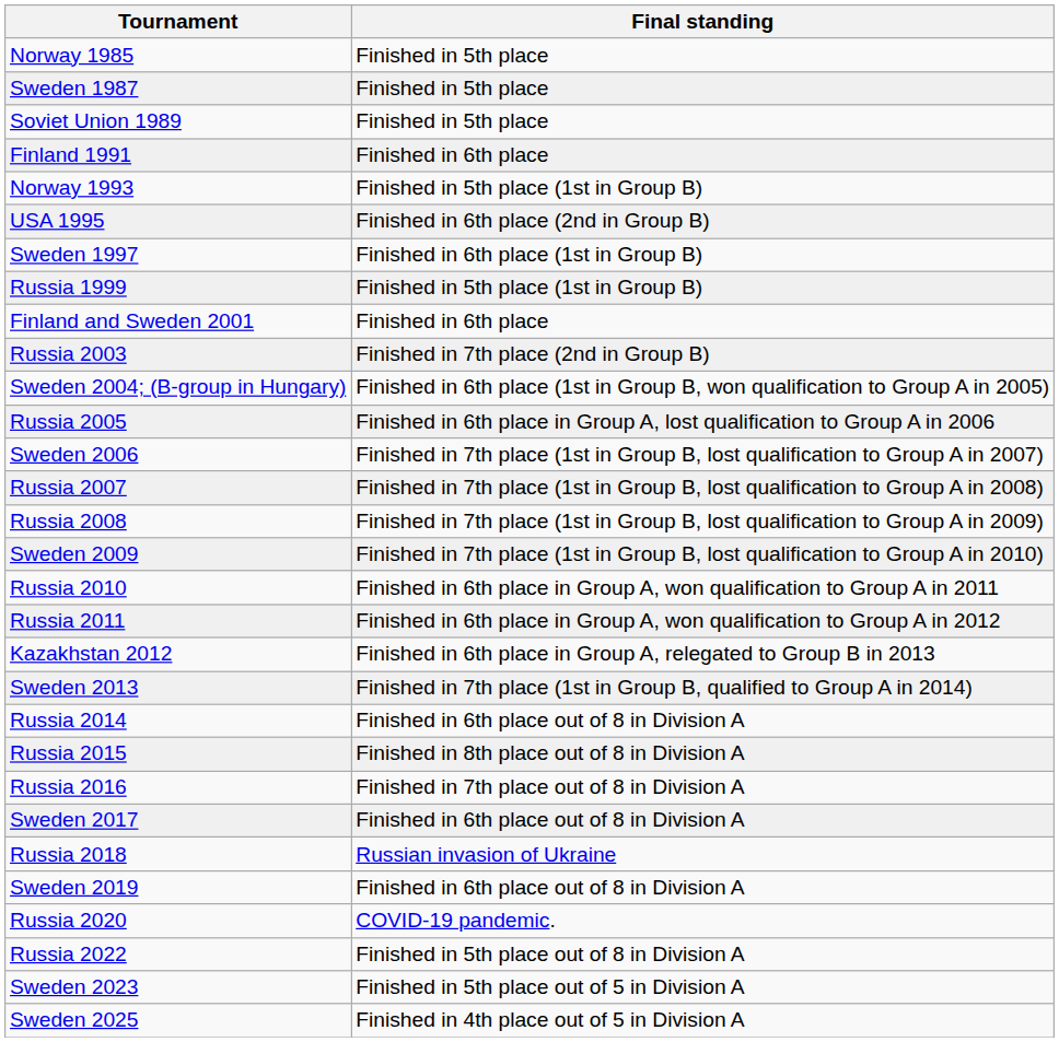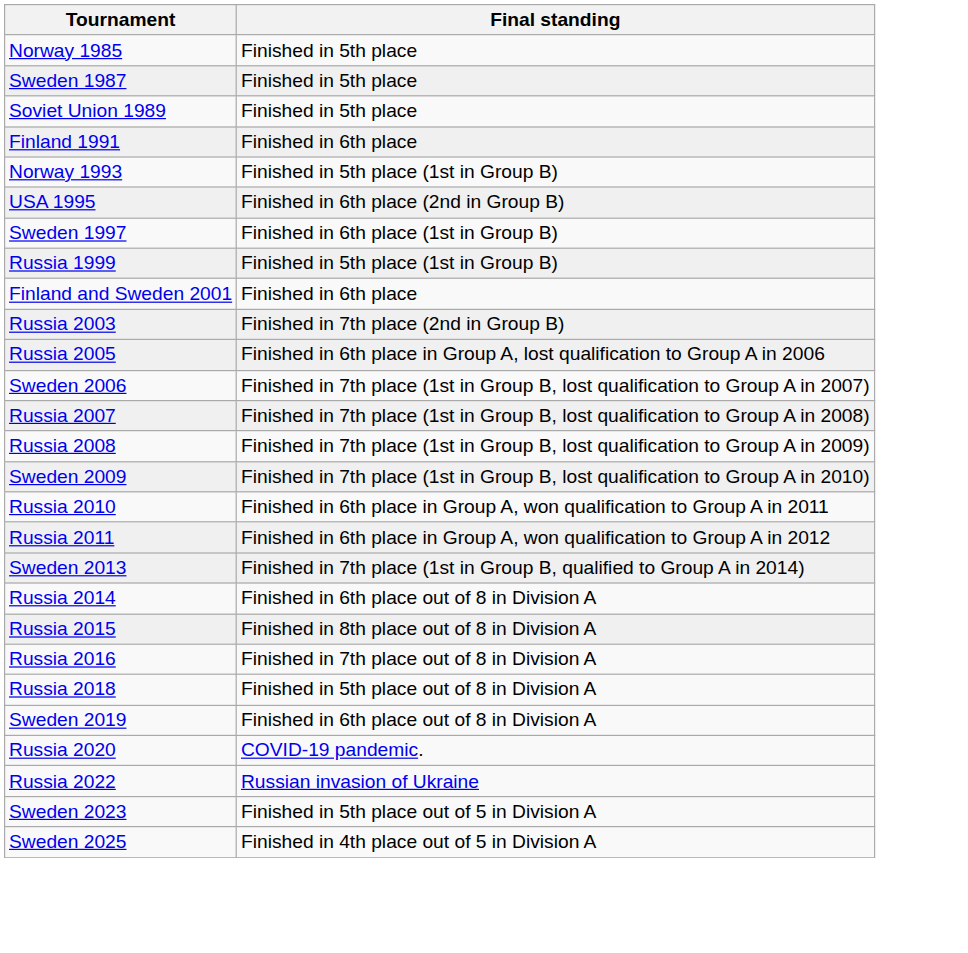- row: Sweden 2004; (B-group in Hungary) | Finished in 6th place (1st in Group B, won qualification to Group A in 2005)
- row: Kazakhstan 2012 | Finished in 6th place in Group A, relegated to Group B in 2013
- row: Sweden 2017 | Finished in 6th place out of 8 in Division A
Russia 2018 | Final standing: Russian invasion of Ukraine -> Finished in 5th place out of 8 in Division A
Russia 2022 | Final standing: Finished in 5th place out of 8 in Division A -> Russian invasion of Ukraine
